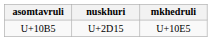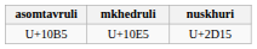columns swapped: nuskhuri <-> mkhedruli
